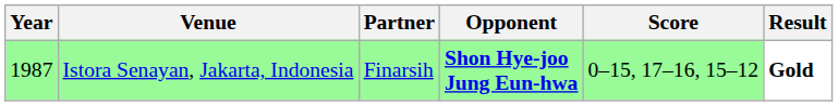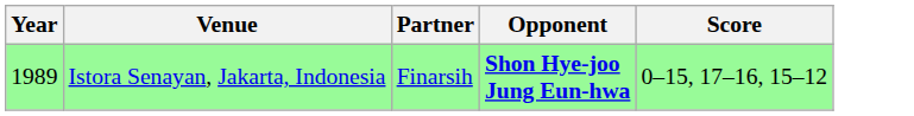- column: Result | Gold
Istora Senayan, Jakarta, Indonesia | Year: 1987 -> 1989
